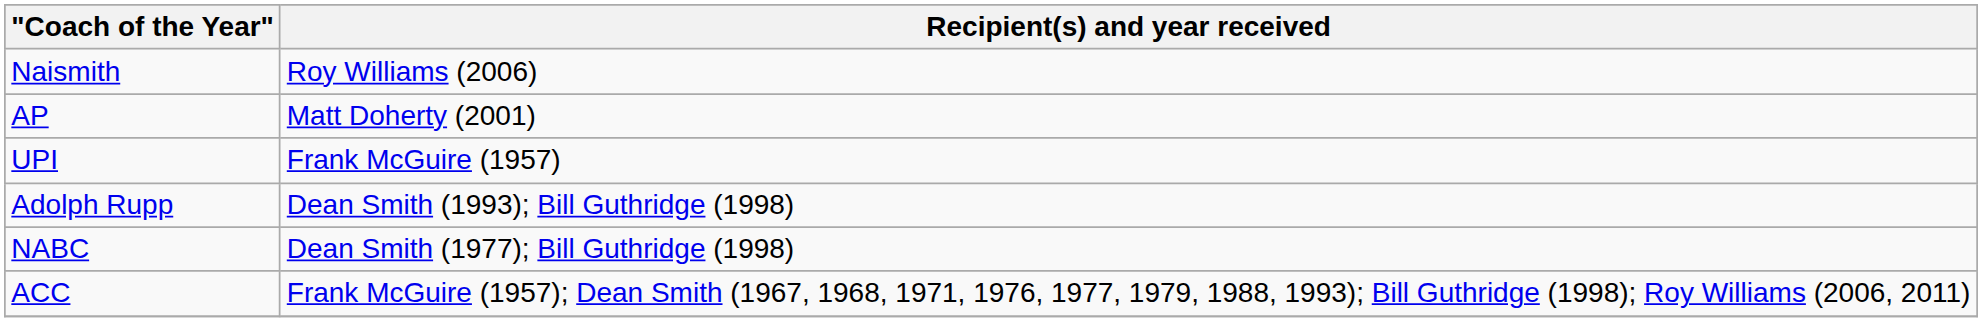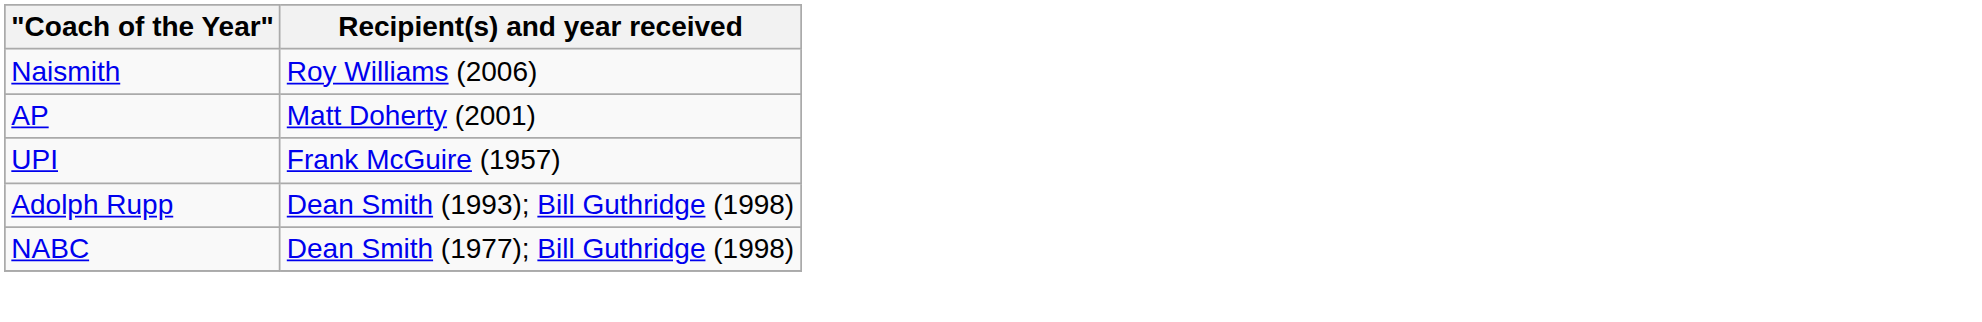- row: ACC | Frank McGuire (1957); Dean Smith (1967, 1968, 1971, 1976, 1977, 1979, 1988, 1993); Bill Guthridge (1998); Roy Williams (2006, 2011)
